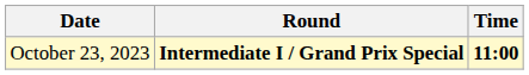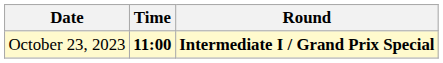columns swapped: Time <-> Round
